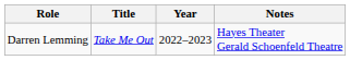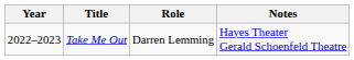columns swapped: Year <-> Role
